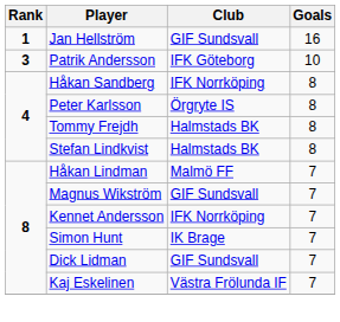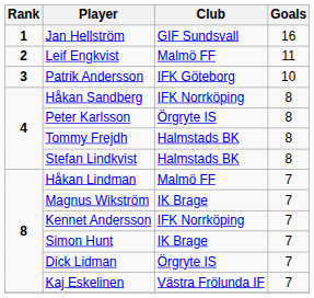+ row: 2 | Leif Engkvist | Malmö FF | 11
Magnus Wikström | Club: GIF Sundsvall -> IK Brage
Dick Lidman | Club: GIF Sundsvall -> Örgryte IS
